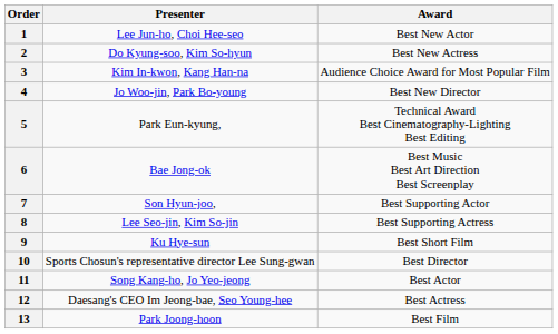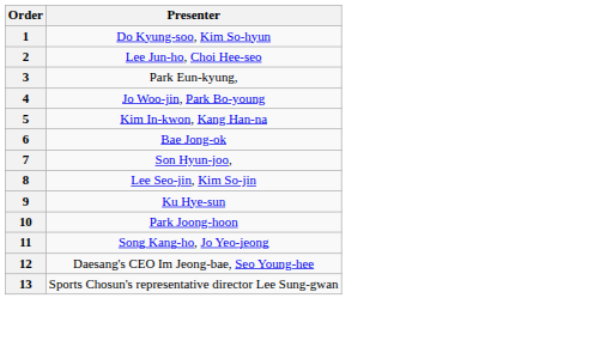- column: Award | Best New Actor | Best New Actress | Audience Choice Award for Most Popular Film | Best New Director | Technical Award Best Cinematography-Lighting Best Editing | Best Music Best Art Direction Best Screenplay | Best Supporting Actor | Best Supporting Actress | Best Short Film | Best Director | Best Actor | Best Actress | Best Film
1 | Presenter: Lee Jun-ho, Choi Hee-seo -> Do Kyung-soo, Kim So-hyun
2 | Presenter: Do Kyung-soo, Kim So-hyun -> Lee Jun-ho, Choi Hee-seo
3 | Presenter: Kim In-kwon, Kang Han-na -> Park Eun-kyung,
5 | Presenter: Park Eun-kyung, -> Kim In-kwon, Kang Han-na
10 | Presenter: Sports Chosun's representative director Lee Sung-gwan -> Park Joong-hoon
13 | Presenter: Park Joong-hoon -> Sports Chosun's representative director Lee Sung-gwan
